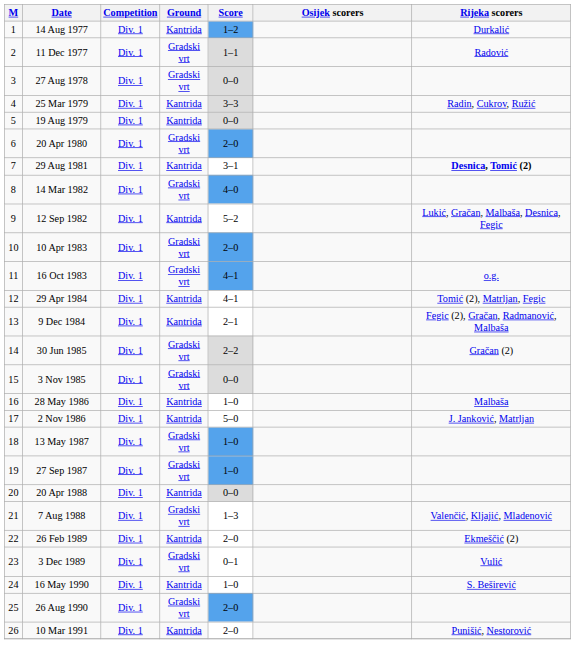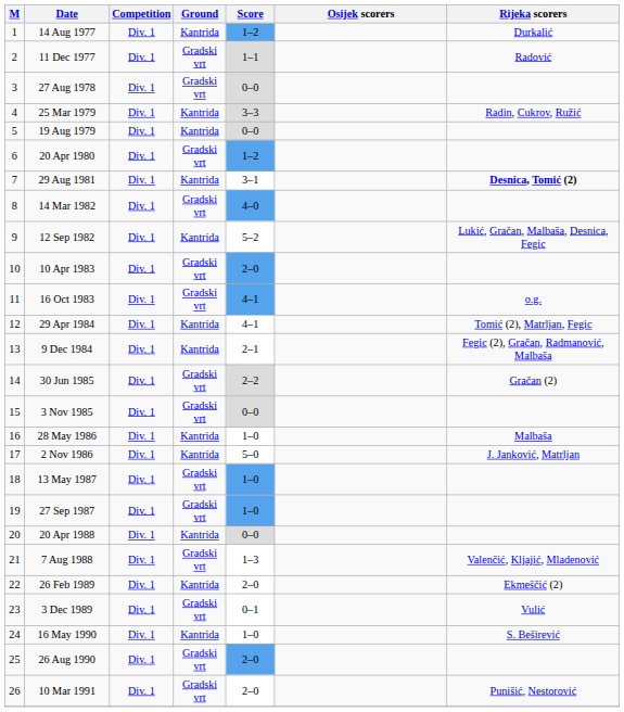20 Apr 1980 | Score: 2–0 -> 1–2
10 Mar 1991 | Ground: Kantrida -> Gradski vrt
